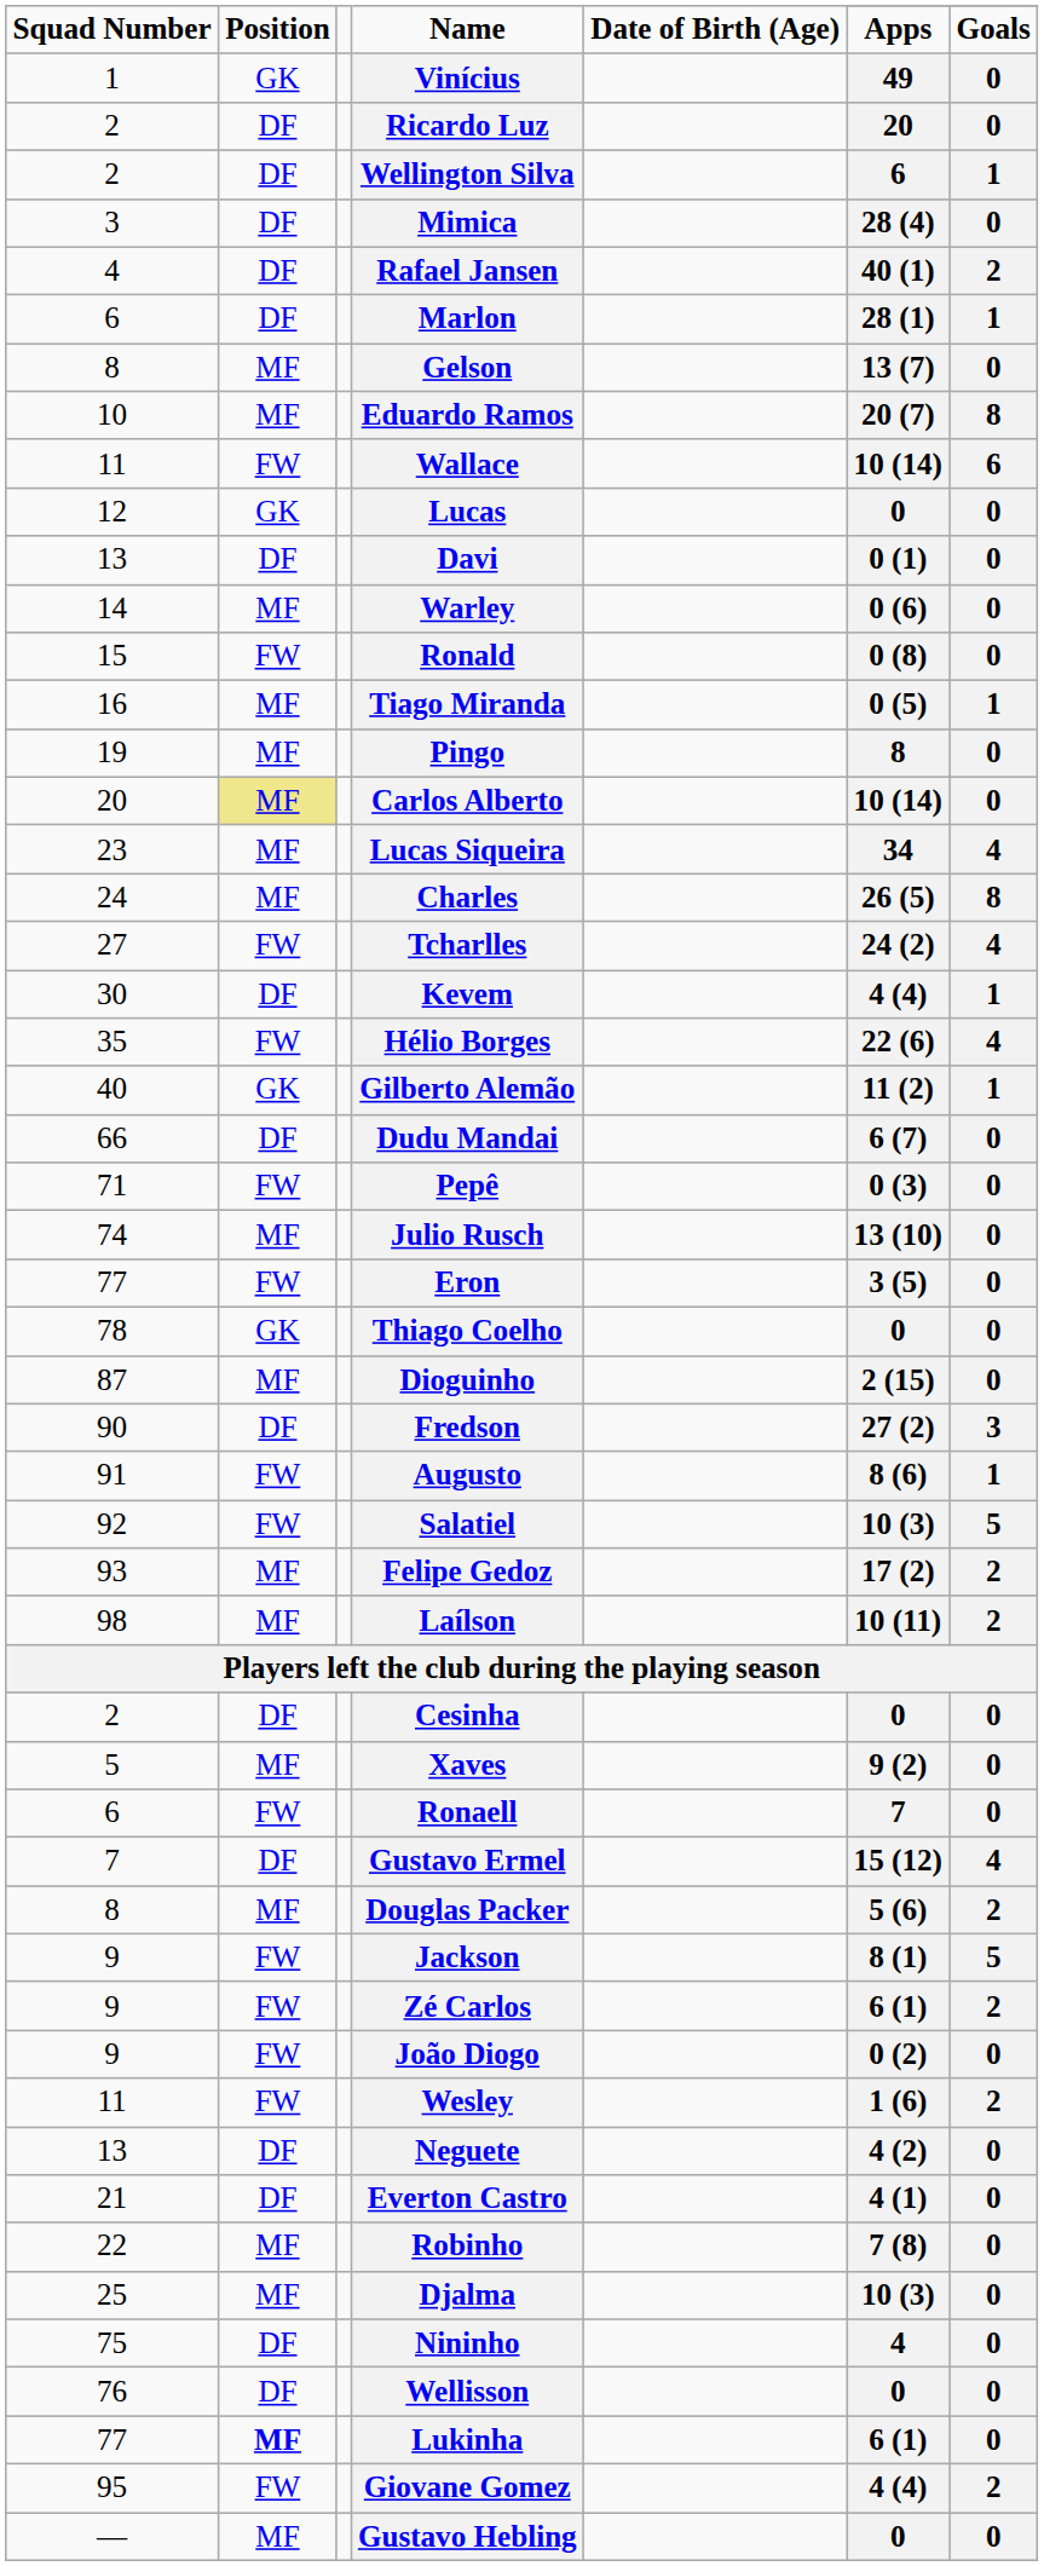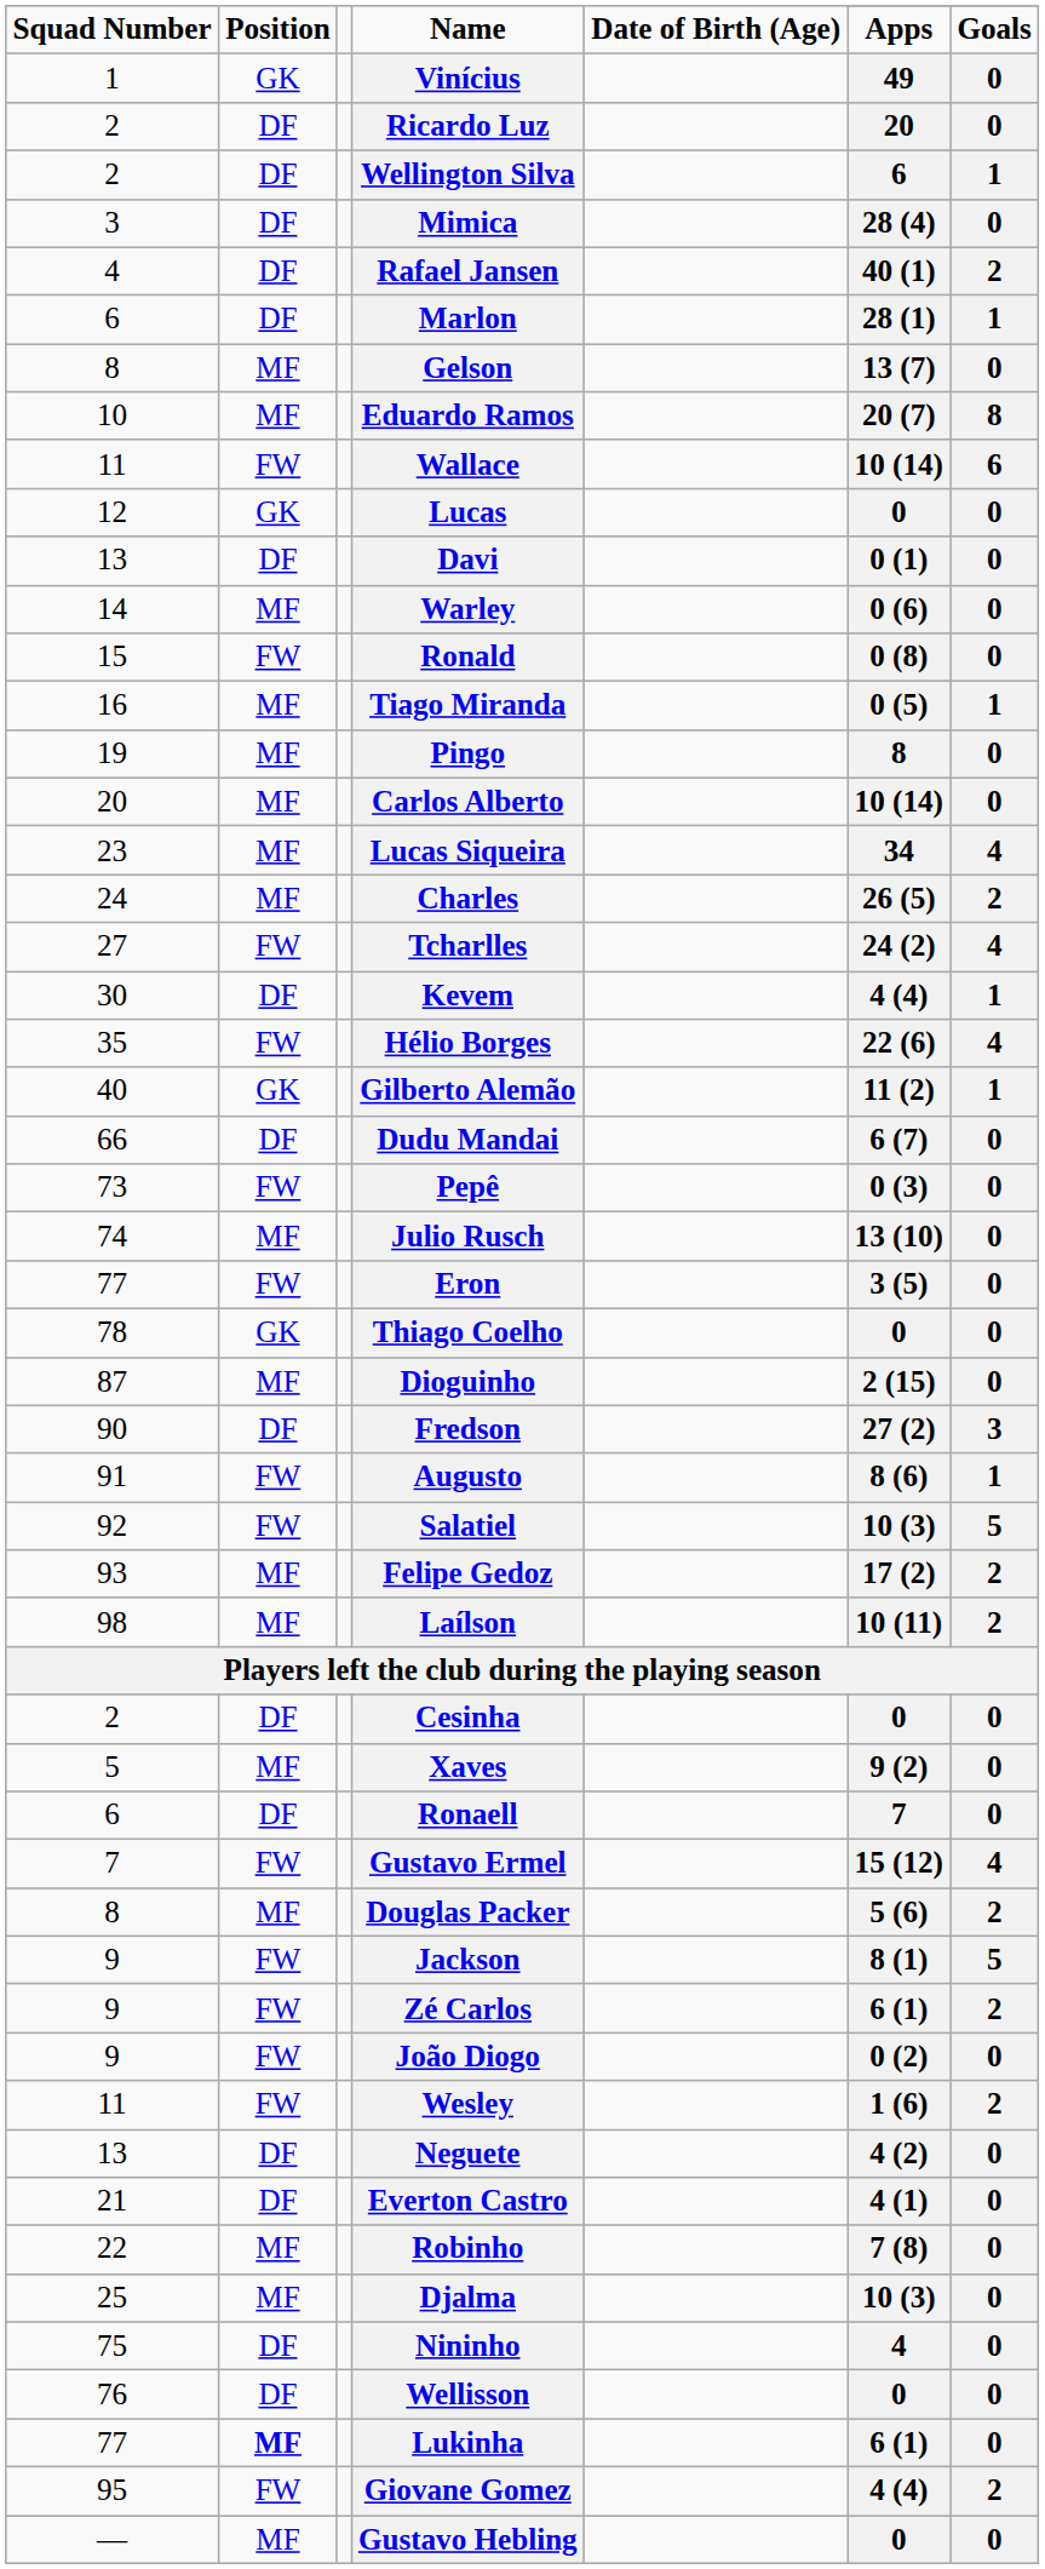Carlos Alberto | Position: khaki background -> no background
Charles | column 7: 8 -> 2
Pepê | Squad Number: 71 -> 73
Ronaell | Position: FW -> DF
Gustavo Ermel | Position: DF -> FW
